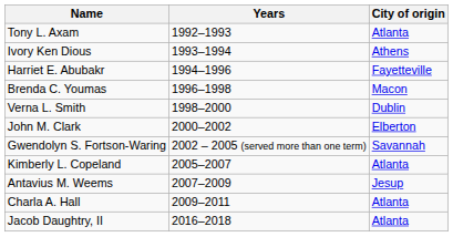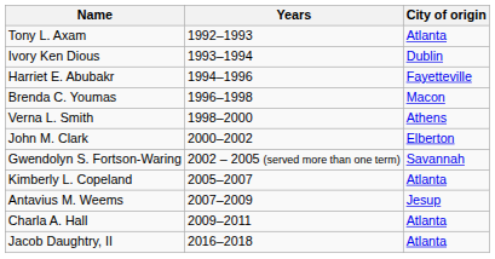Ivory Ken Dious | City of origin: Athens -> Dublin
Verna L. Smith | City of origin: Dublin -> Athens
